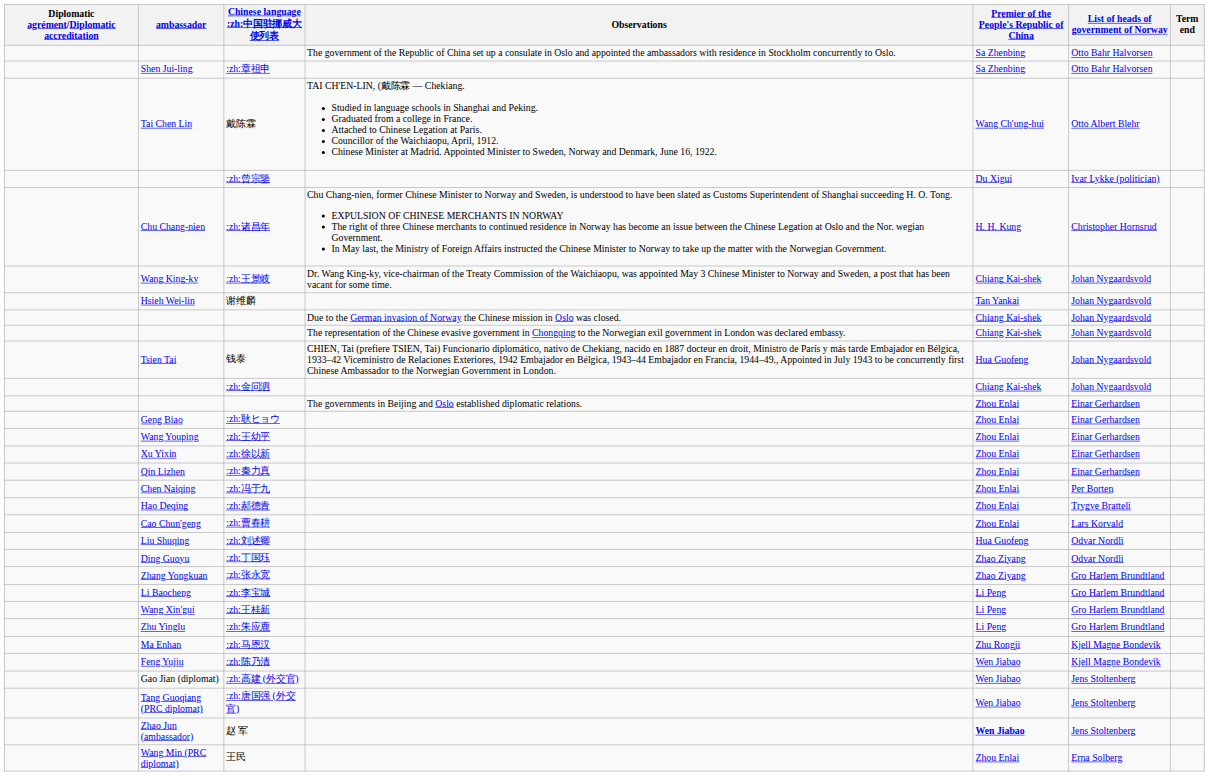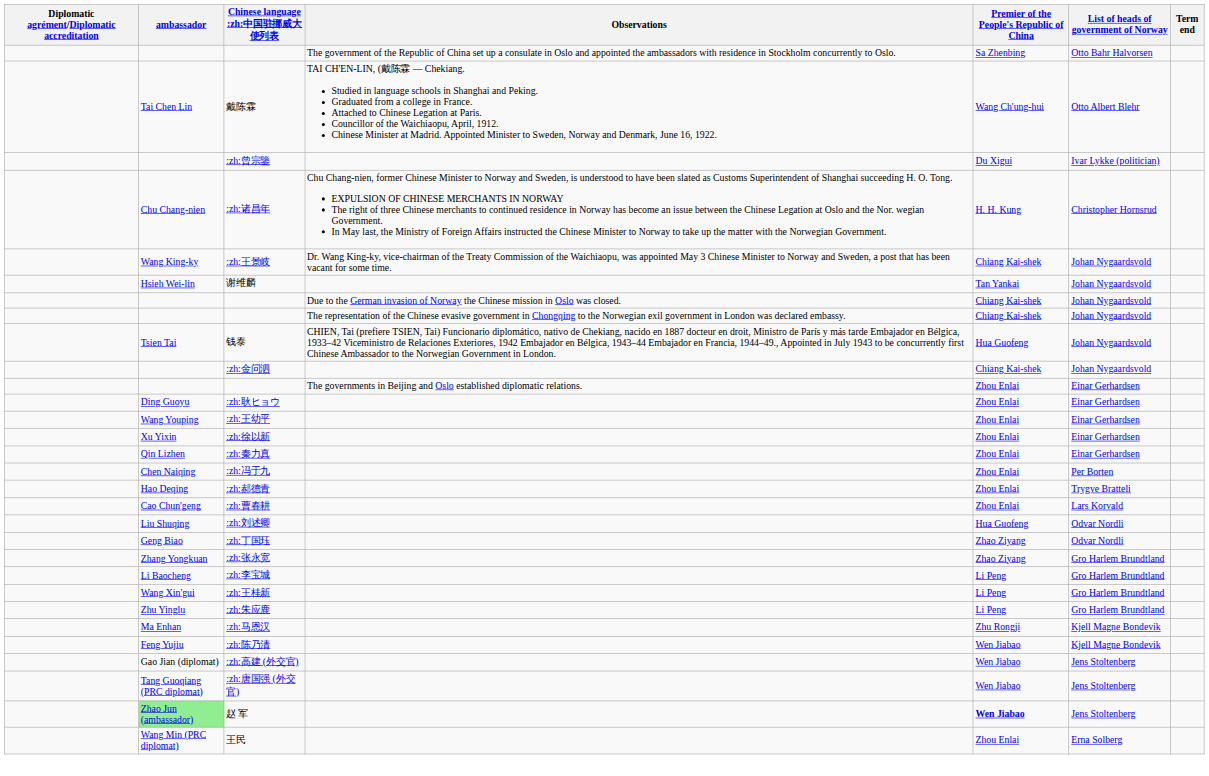- row: Shen Jui-ling | :zh:章祖申 | Sa Zhenbing | Otto Bahr Halvorsen
:zh:耿ヒョウ | ambassador: Geng Biao -> Ding Guoyu
:zh:丁国珏 | ambassador: Ding Guoyu -> Geng Biao
赵 军 | ambassador: no background -> lightgreen background
